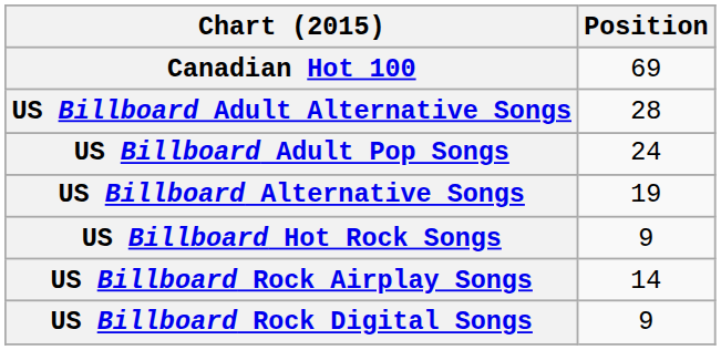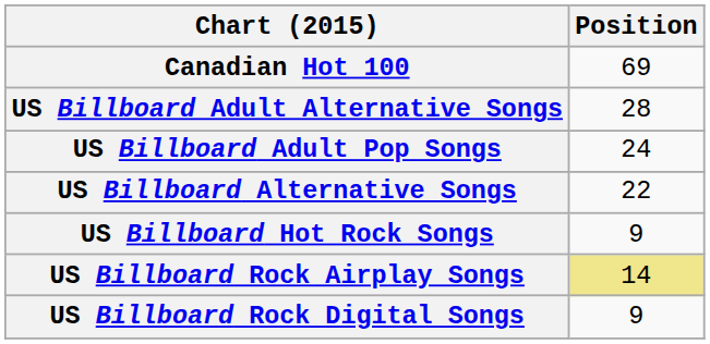US Billboard Alternative Songs | Position: 19 -> 22
US Billboard Rock Airplay Songs | Position: no background -> khaki background
